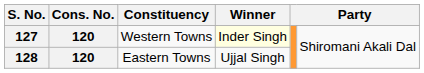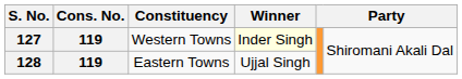127 | Cons. No.: 120 -> 119
128 | Cons. No.: 120 -> 119
